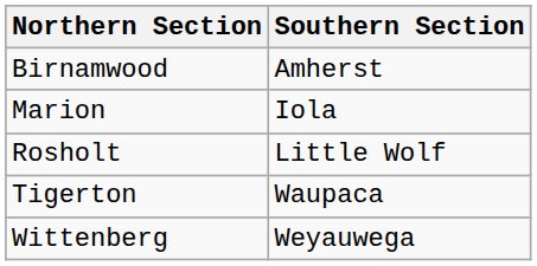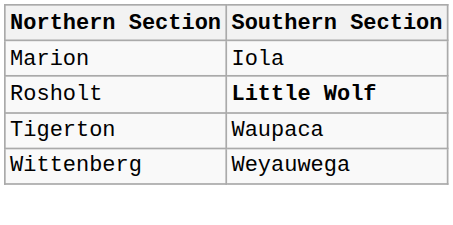- row: Birnamwood | Amherst
Rosholt | Southern Section: normal -> bold
